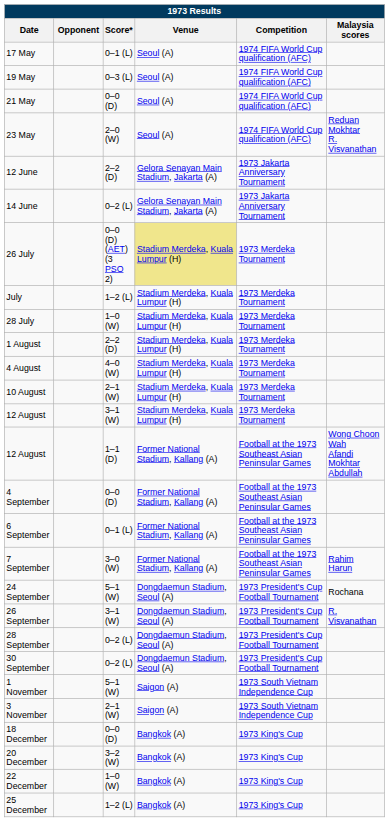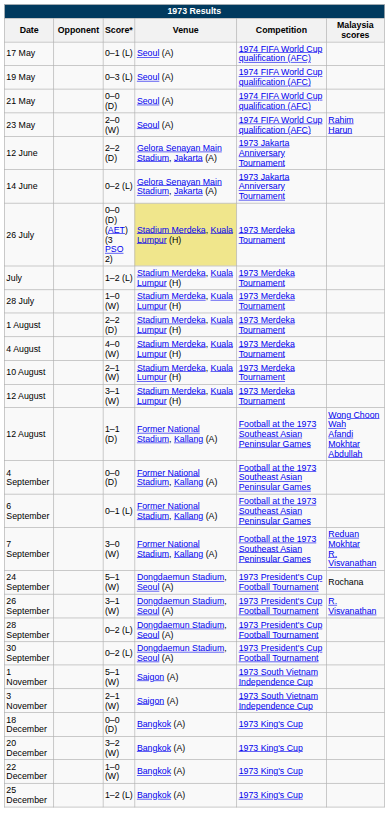23 May | Malaysia scores: Reduan Mokhtar R. Visvanathan -> Rahim Harun
7 September | Malaysia scores: Rahim Harun -> Reduan Mokhtar R. Visvanathan
